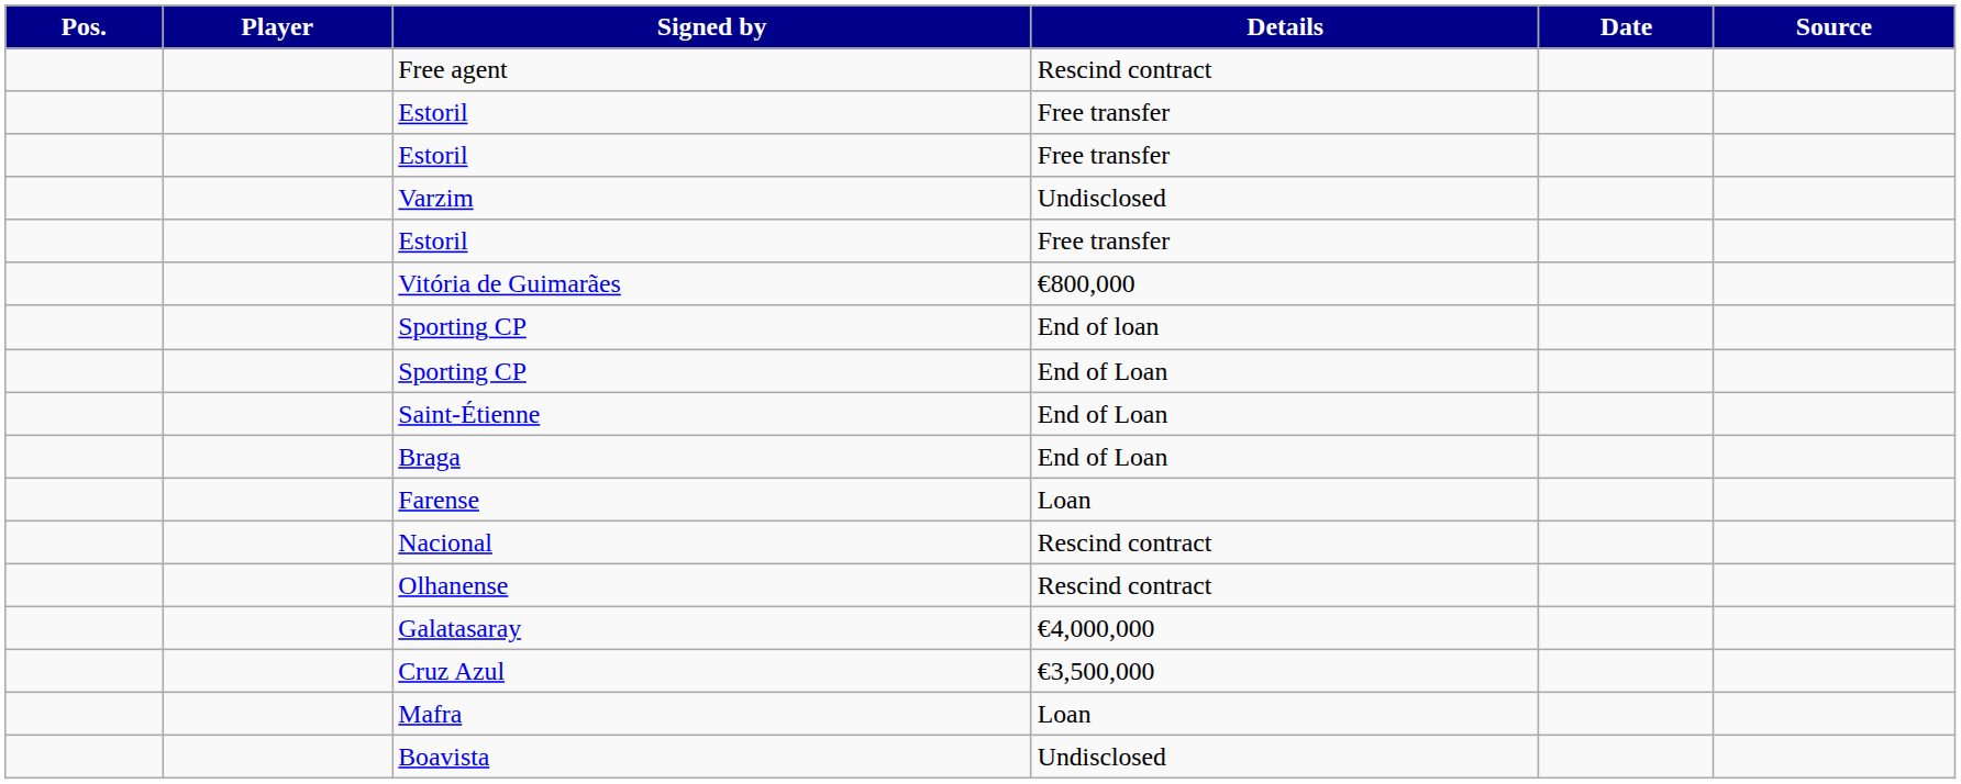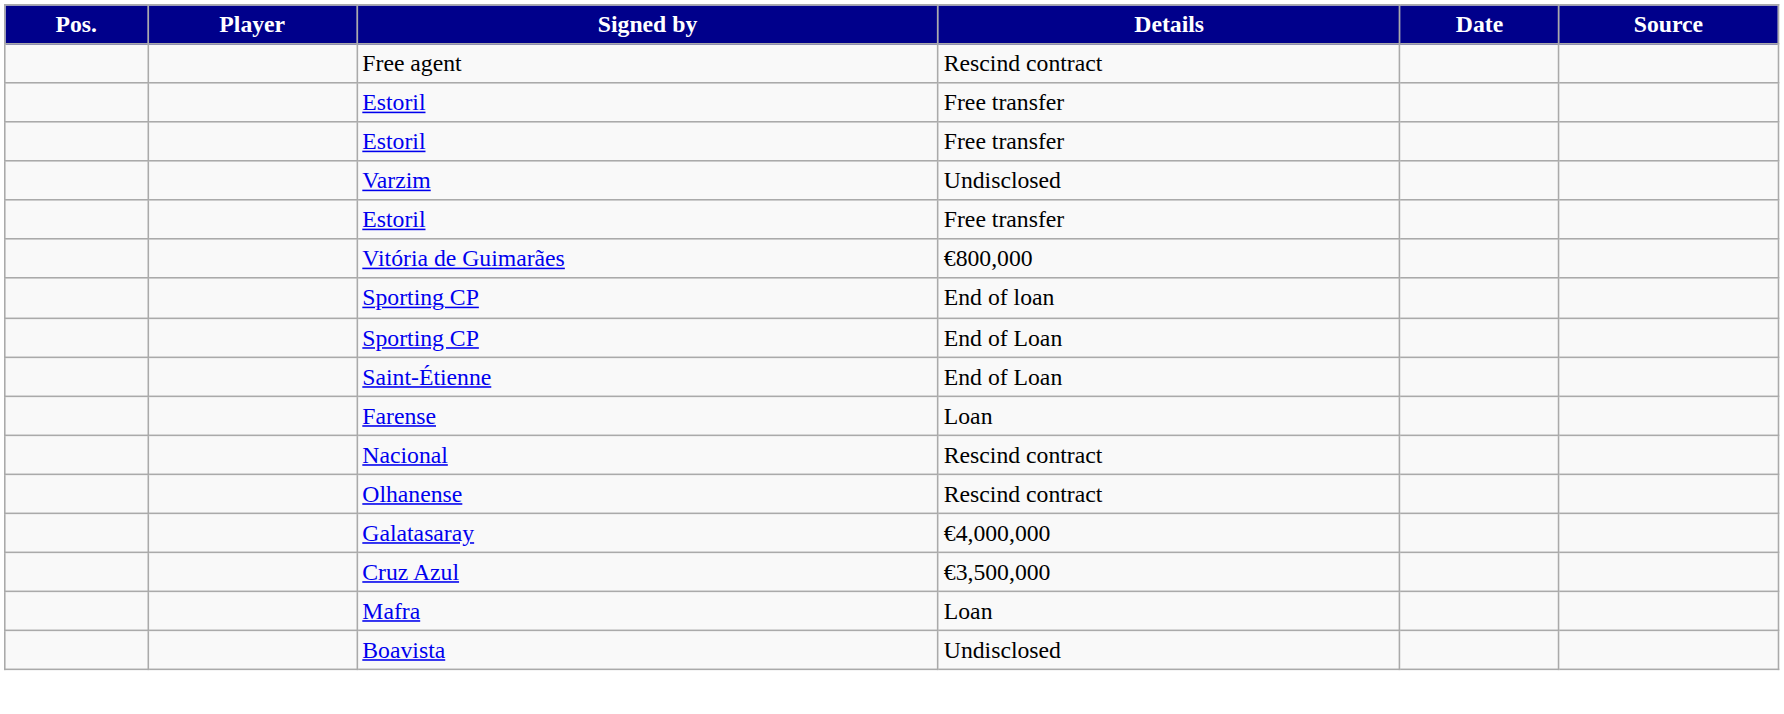- row: Braga | End of Loan
